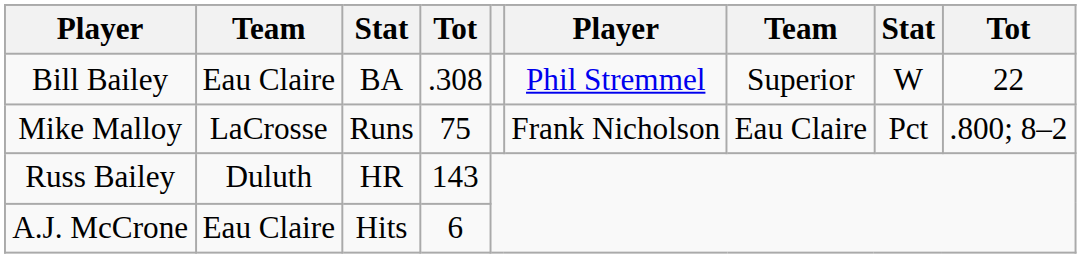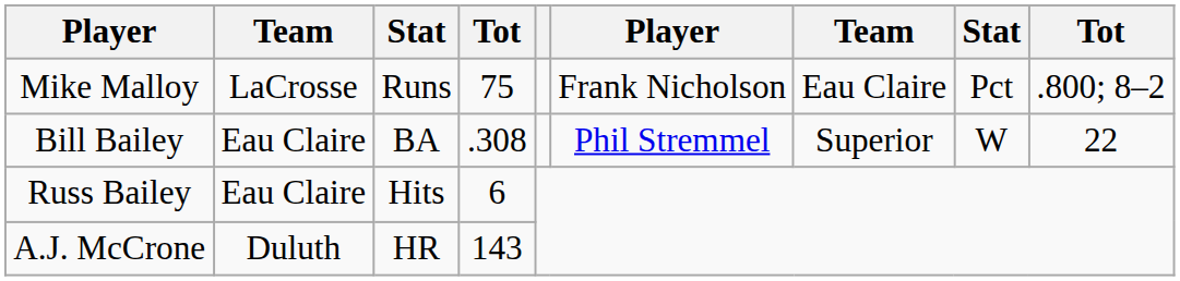rows swapped: Bill Bailey <-> Mike Malloy
Russ Bailey | column 2: Duluth -> Eau Claire
Russ Bailey | column 3: HR -> Hits
Russ Bailey | column 4: 143 -> 6
A.J. McCrone | column 2: Eau Claire -> Duluth
A.J. McCrone | column 3: Hits -> HR
A.J. McCrone | column 4: 6 -> 143
